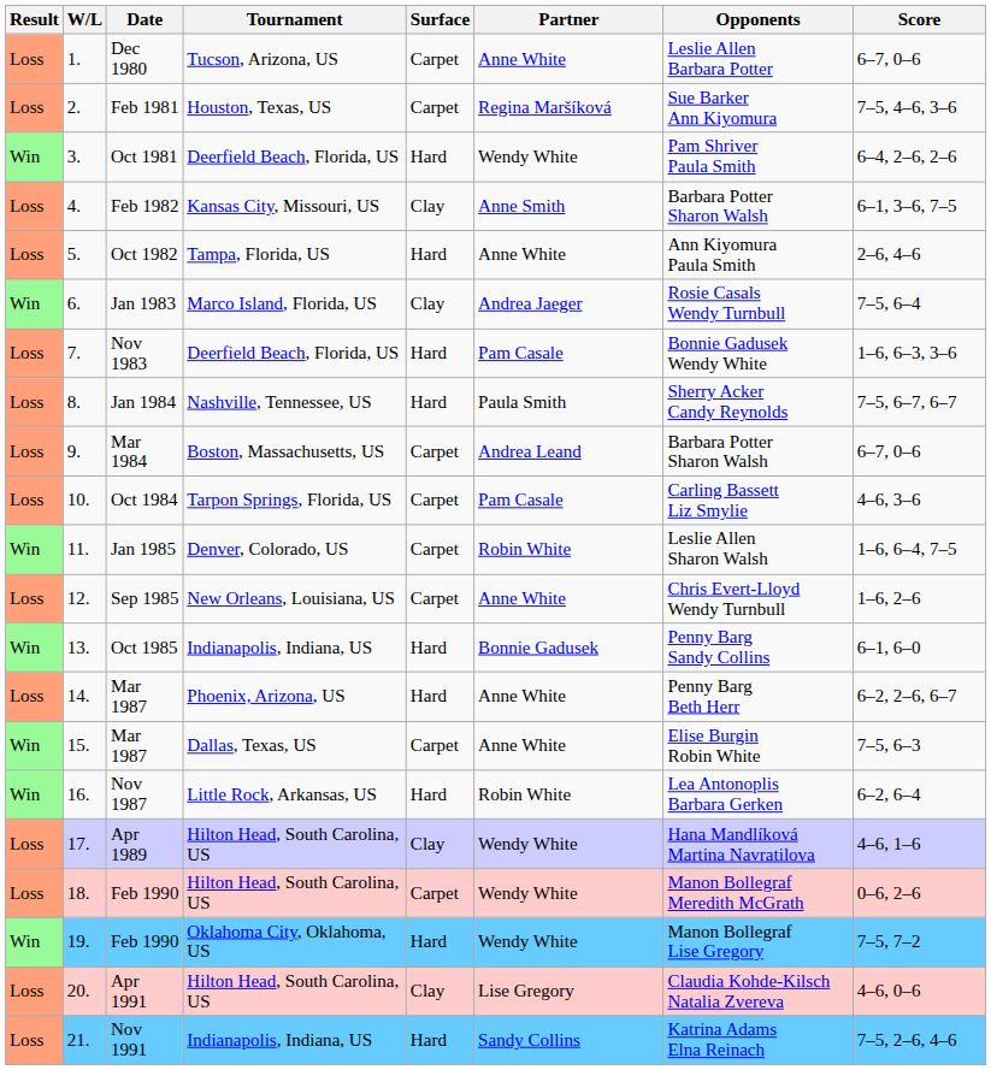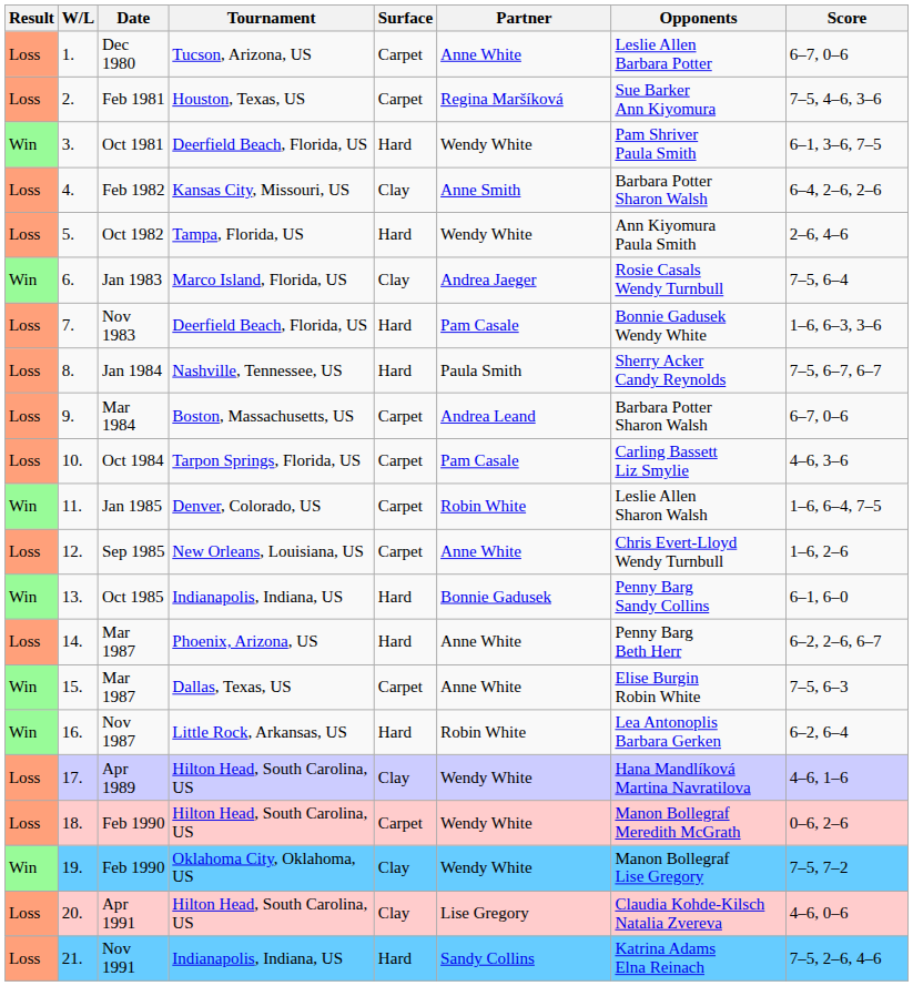Oct 1981 | Score: 6–4, 2–6, 2–6 -> 6–1, 3–6, 7–5
Feb 1982 | Score: 6–1, 3–6, 7–5 -> 6–4, 2–6, 2–6
Oct 1982 | Partner: Anne White -> Wendy White
19. / Feb 1990 | Surface: Hard -> Clay
